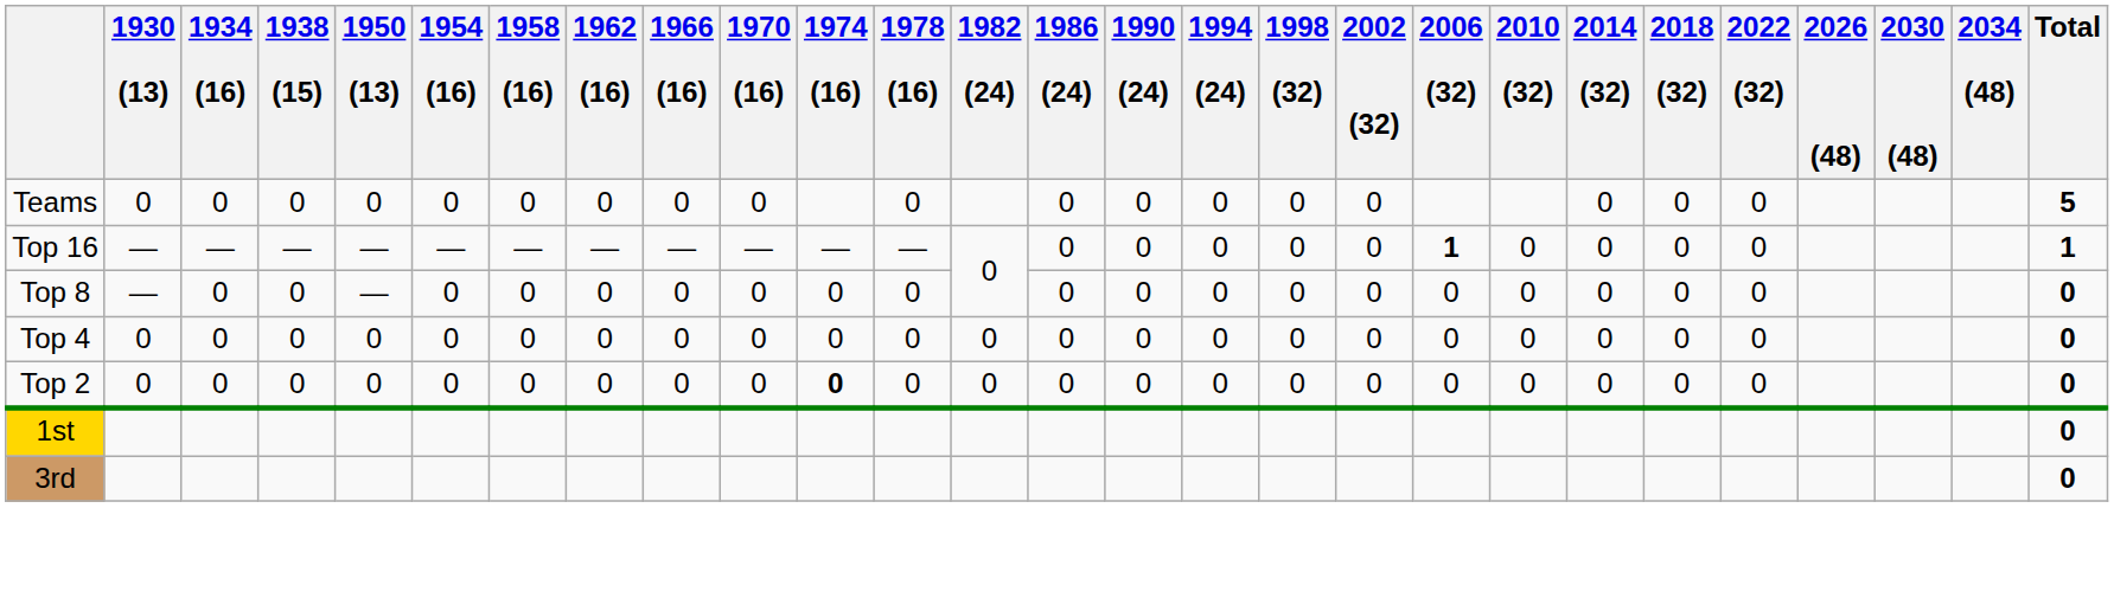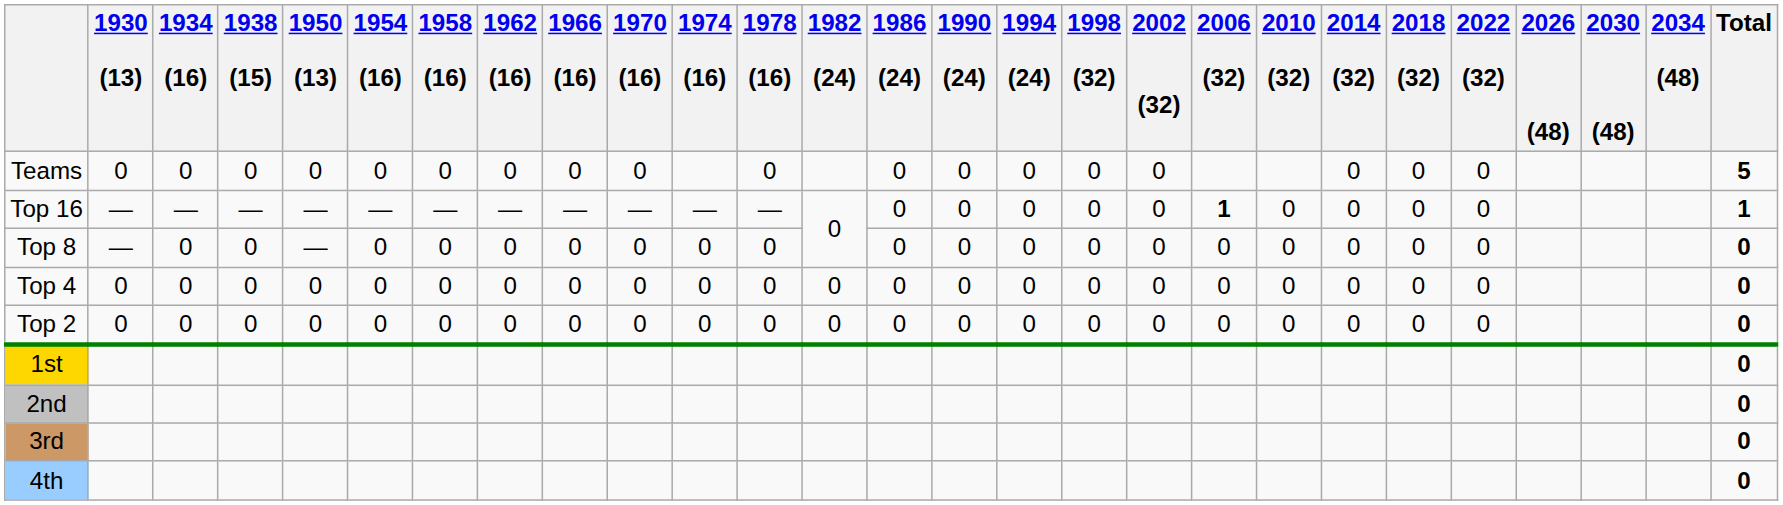Top 2 | 1974 (16): bold -> normal
+ row: 2nd | 0
+ row: 4th | 0
